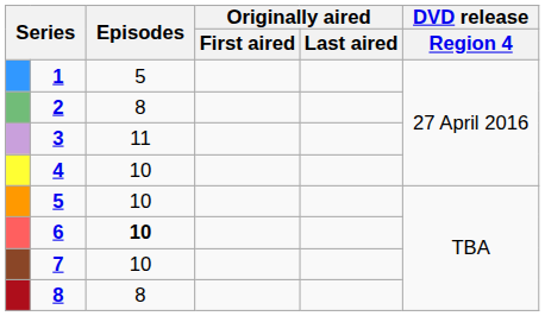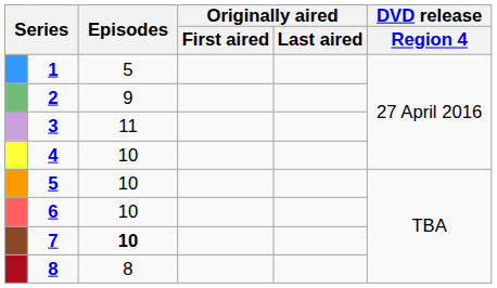2 | Episodes: 8 -> 9
6 | Episodes: bold -> normal
7 | Episodes: normal -> bold
